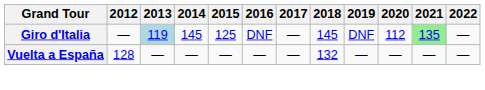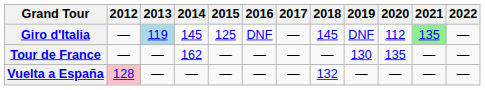+ row: Tour de France | — | — | 162 | — | — | — | — | 130 | 135 | — | —
Vuelta a España | 2012: no background -> pink background
